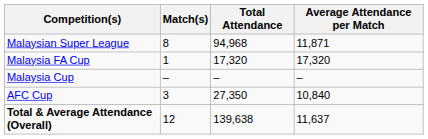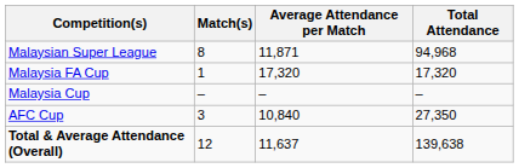columns swapped: Total Attendance <-> Average Attendance per Match
